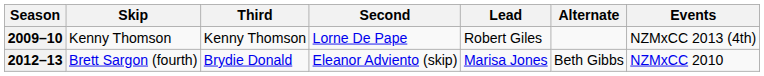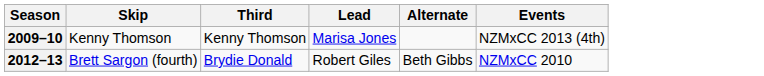- column: Second | Lorne De Pape | Eleanor Adviento (skip)
2009–10 | Lead: Robert Giles -> Marisa Jones
2012–13 | Lead: Marisa Jones -> Robert Giles
